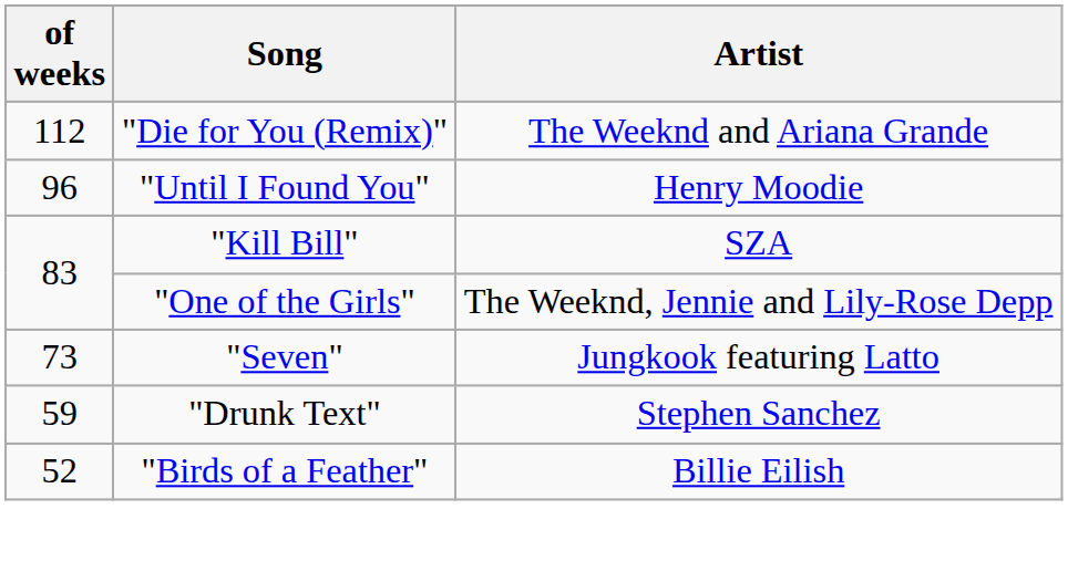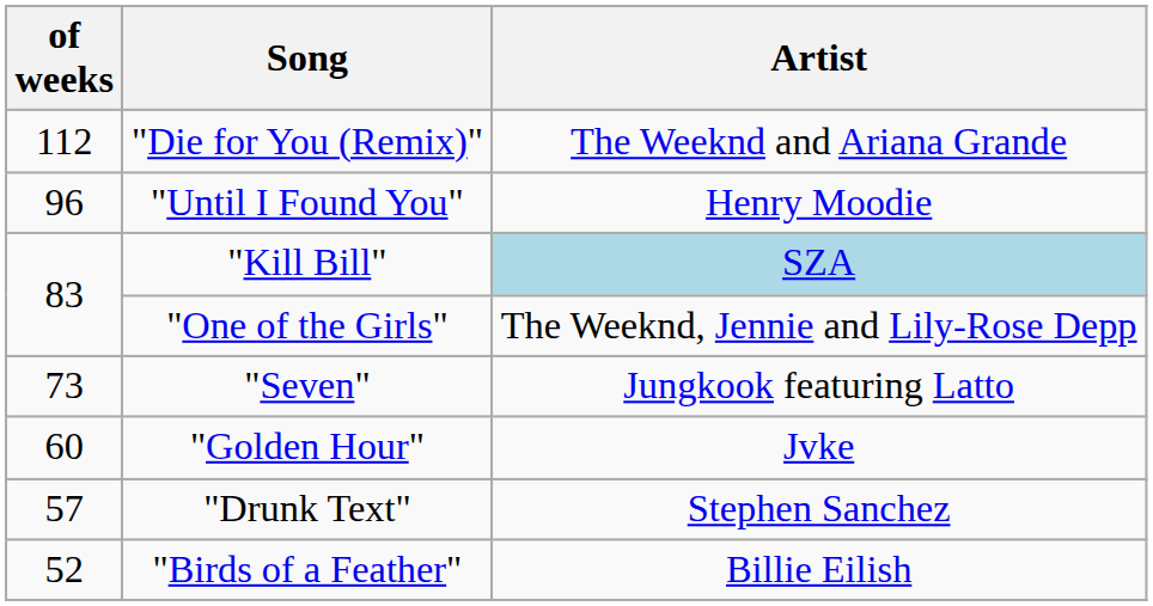"Kill Bill" | Artist: no background -> lightblue background
+ row: 60 | "Golden Hour" | Jvke
"Drunk Text" | of weeks: 59 -> 57
